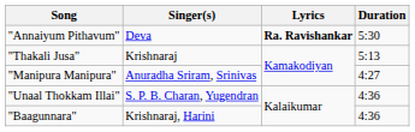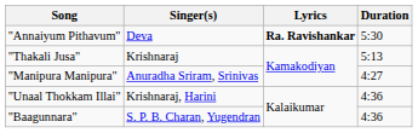"Unaal Thokkam Illai" | Singer(s): S. P. B. Charan, Yugendran -> Krishnaraj, Harini
"Baagunnara" | Singer(s): Krishnaraj, Harini -> S. P. B. Charan, Yugendran
